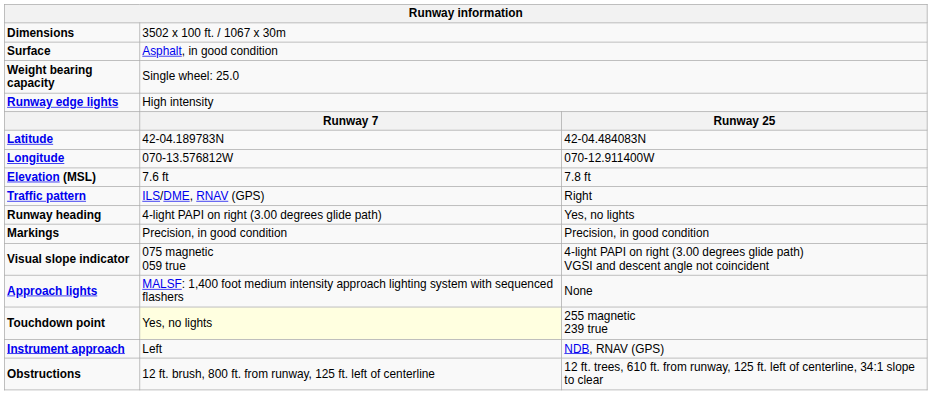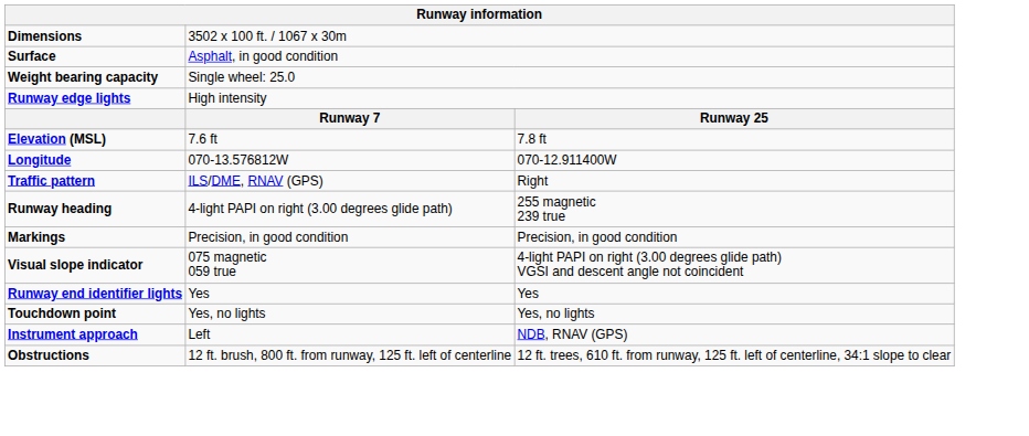- row: Latitude | 42-04.189783N | 42-04.484083N
rows swapped: Longitude <-> Elevation (MSL)
Runway heading | column 3: Yes, no lights -> 255 magnetic 239 true
- row: Approach lights | MALSF: 1,400 foot medium intensity approach lighting system with sequenced flashers | None
+ row: Runway end identifier lights | Yes | Yes
Touchdown point | column 2: lightyellow background -> no background
Touchdown point | column 3: 255 magnetic 239 true -> Yes, no lights
